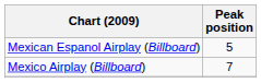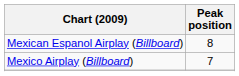Mexican Espanol Airplay (Billboard) | Peak position: 5 -> 8
